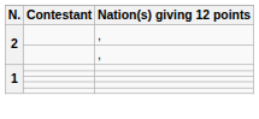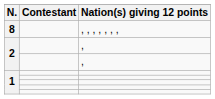+ row: 8 | , , , , , , ,
